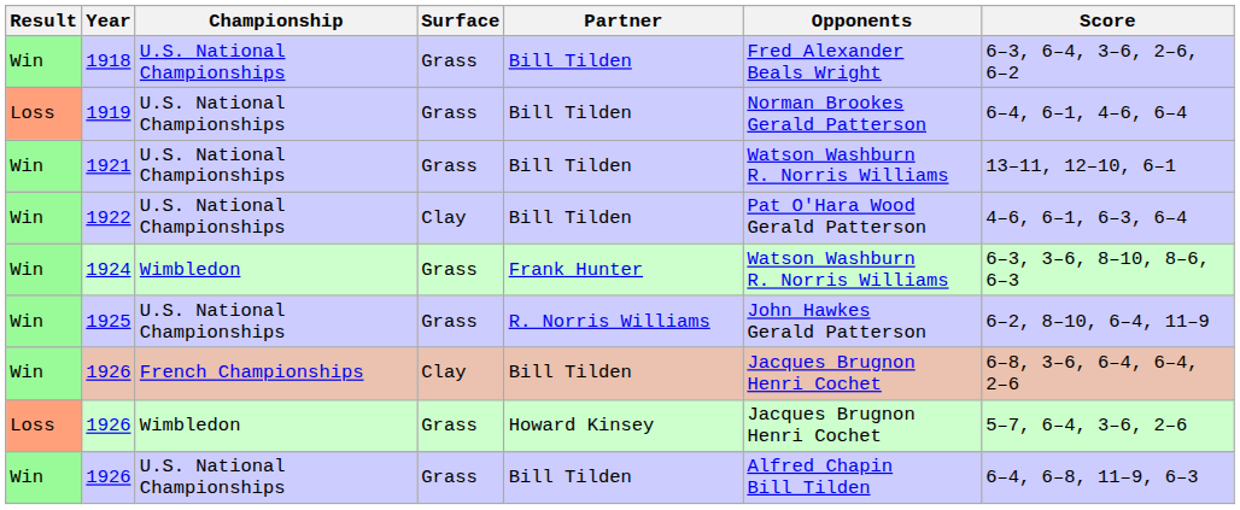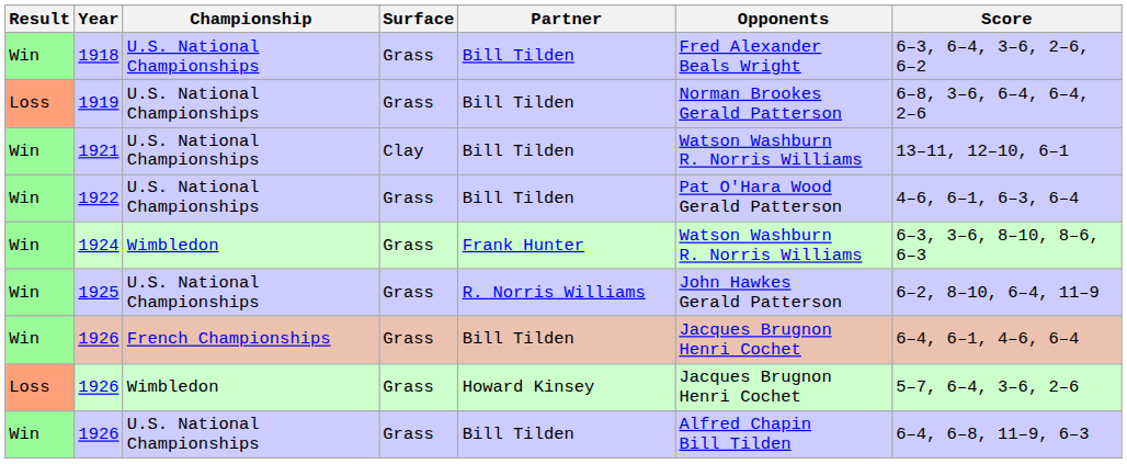1919 | Score: 6–4, 6–1, 4–6, 6–4 -> 6–8, 3–6, 6–4, 6–4, 2–6
1921 | Surface: Grass -> Clay
1922 | Surface: Clay -> Grass
1926 / French Championships | Surface: Clay -> Grass
1926 / French Championships | Score: 6–8, 3–6, 6–4, 6–4, 2–6 -> 6–4, 6–1, 4–6, 6–4
